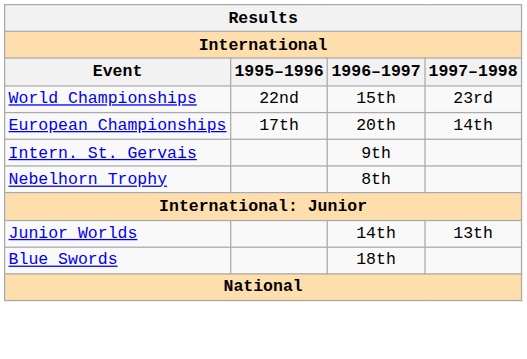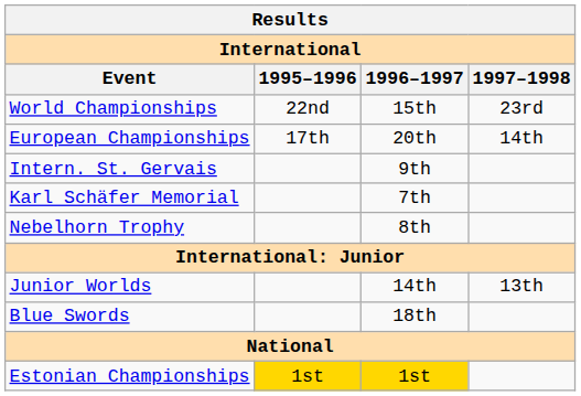+ row: Karl Schäfer Memorial | 7th
+ row: Estonian Championships | 1st | 1st
